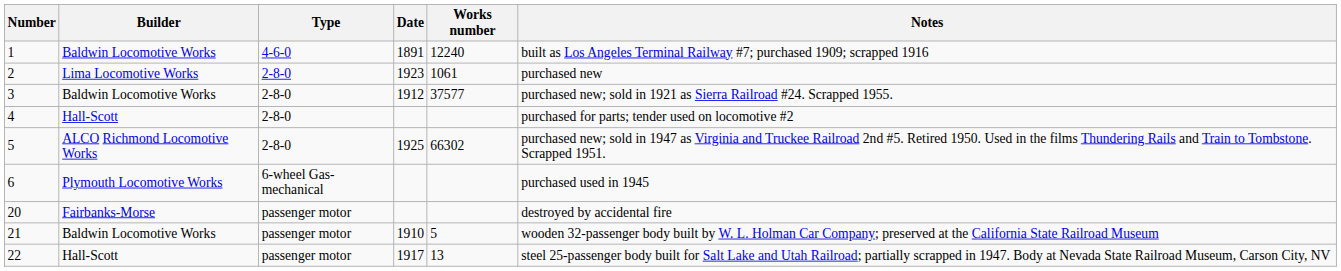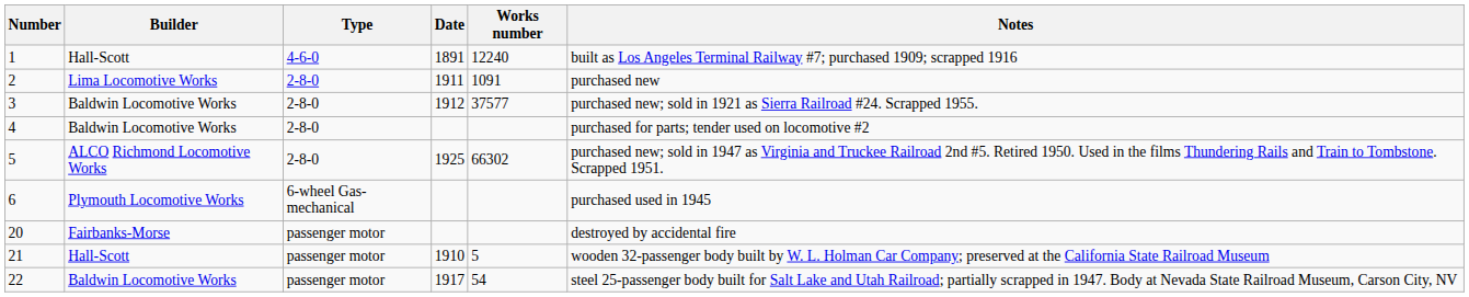1 | Builder: Baldwin Locomotive Works -> Hall-Scott
2 | Date: 1923 -> 1911
2 | Works number: 1061 -> 1091
4 | Builder: Hall-Scott -> Baldwin Locomotive Works
21 | Builder: Baldwin Locomotive Works -> Hall-Scott
22 | Builder: Hall-Scott -> Baldwin Locomotive Works
22 | Works number: 13 -> 54
